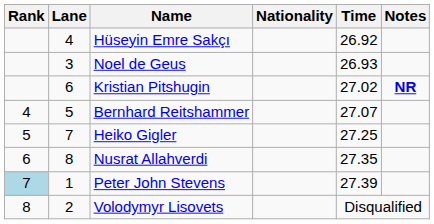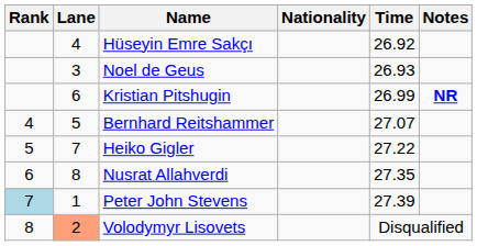Kristian Pitshugin | Time: 27.02 -> 26.99
Heiko Gigler | Time: 27.25 -> 27.22
Volodymyr Lisovets | Lane: no background -> lightsalmon background
